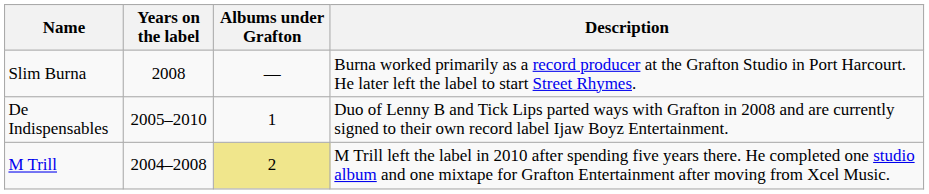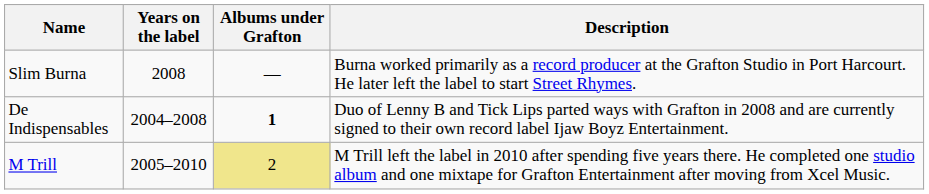De Indispensables | Years on the label: 2005–2010 -> 2004–2008
De Indispensables | Albums under Grafton: normal -> bold
M Trill | Years on the label: 2004–2008 -> 2005–2010
